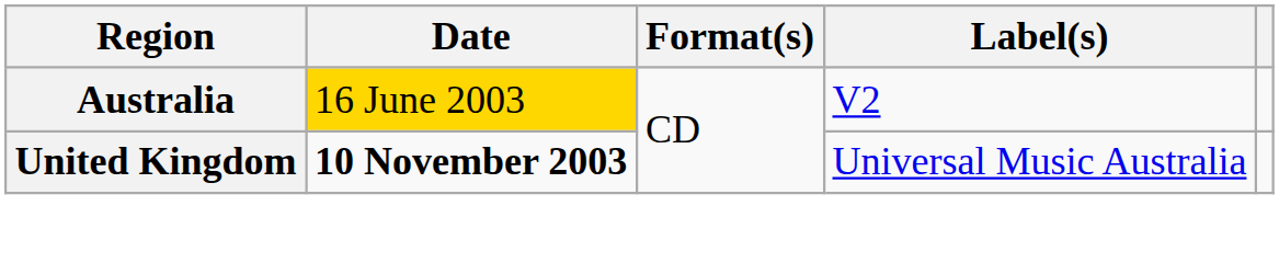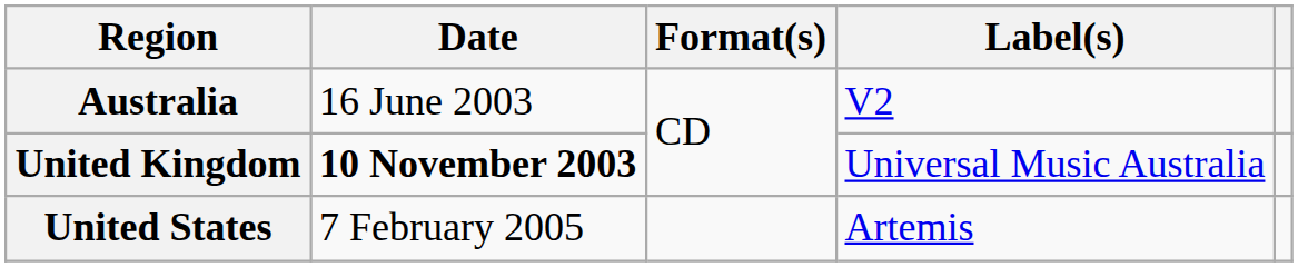Australia | Date: gold background -> no background
+ row: United States | 7 February 2005 | Artemis
